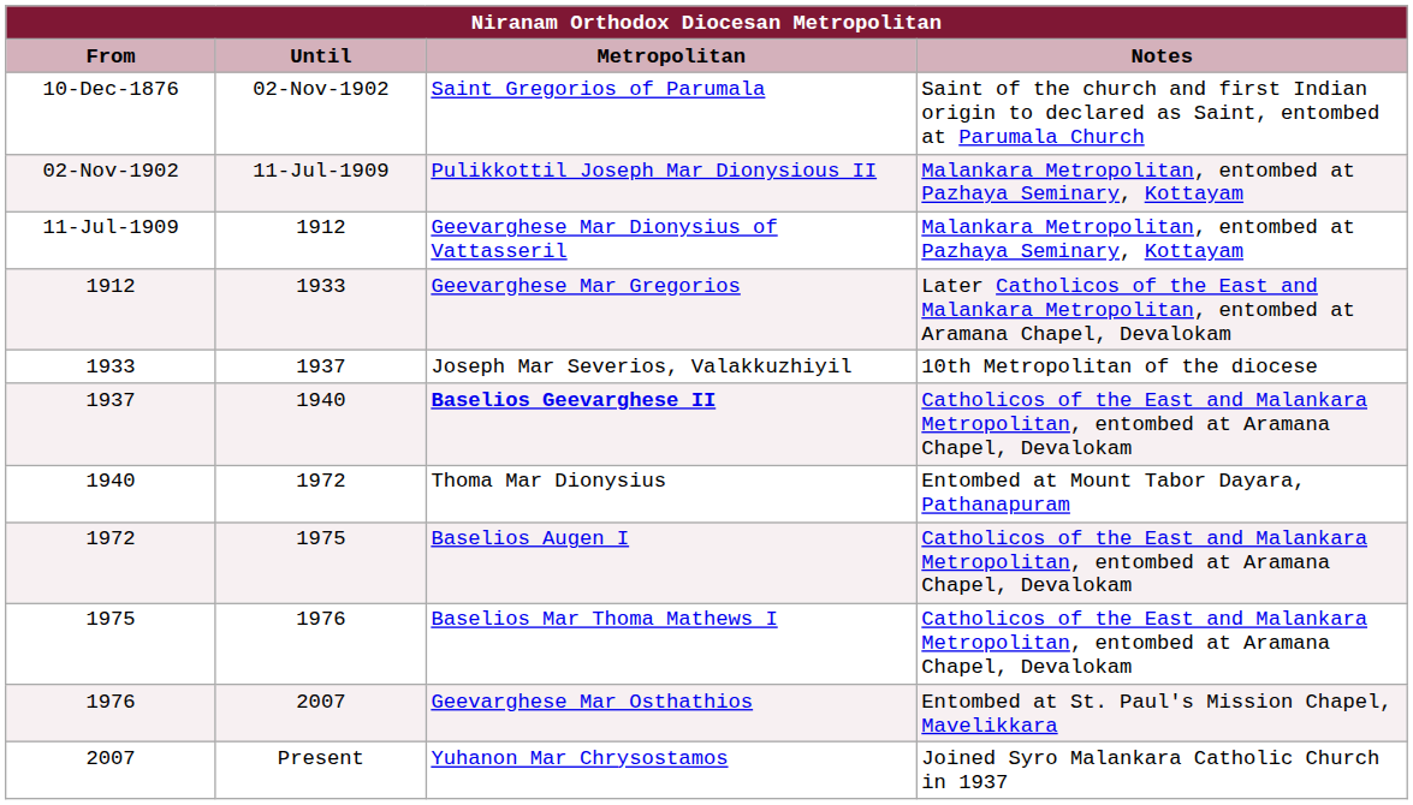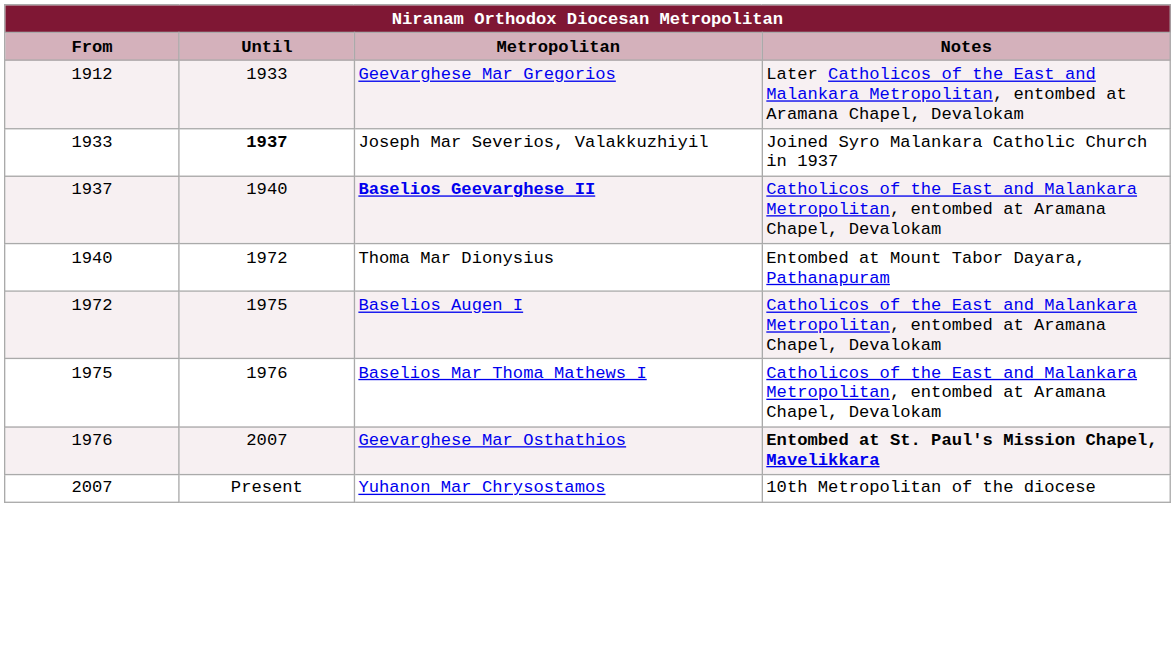- row: 10-Dec-1876 | 02-Nov-1902 | Saint Gregorios of Parumala | Saint of the church and first Indian origin to declared as Saint, entombed at Parumala Church
- row: 02-Nov-1902 | 11-Jul-1909 | Pulikkottil Joseph Mar Dionysious II | Malankara Metropolitan, entombed at Pazhaya Seminary, Kottayam
- row: 11-Jul-1909 | 1912 | Geevarghese Mar Dionysius of Vattasseril | Malankara Metropolitan, entombed at Pazhaya Seminary, Kottayam
Joseph Mar Severios, Valakkuzhiyil | Until: normal -> bold
Joseph Mar Severios, Valakkuzhiyil | Notes: 10th Metropolitan of the diocese -> Joined Syro Malankara Catholic Church in 1937
Geevarghese Mar Osthathios | Notes: normal -> bold
Yuhanon Mar Chrysostamos | Notes: Joined Syro Malankara Catholic Church in 1937 -> 10th Metropolitan of the diocese
